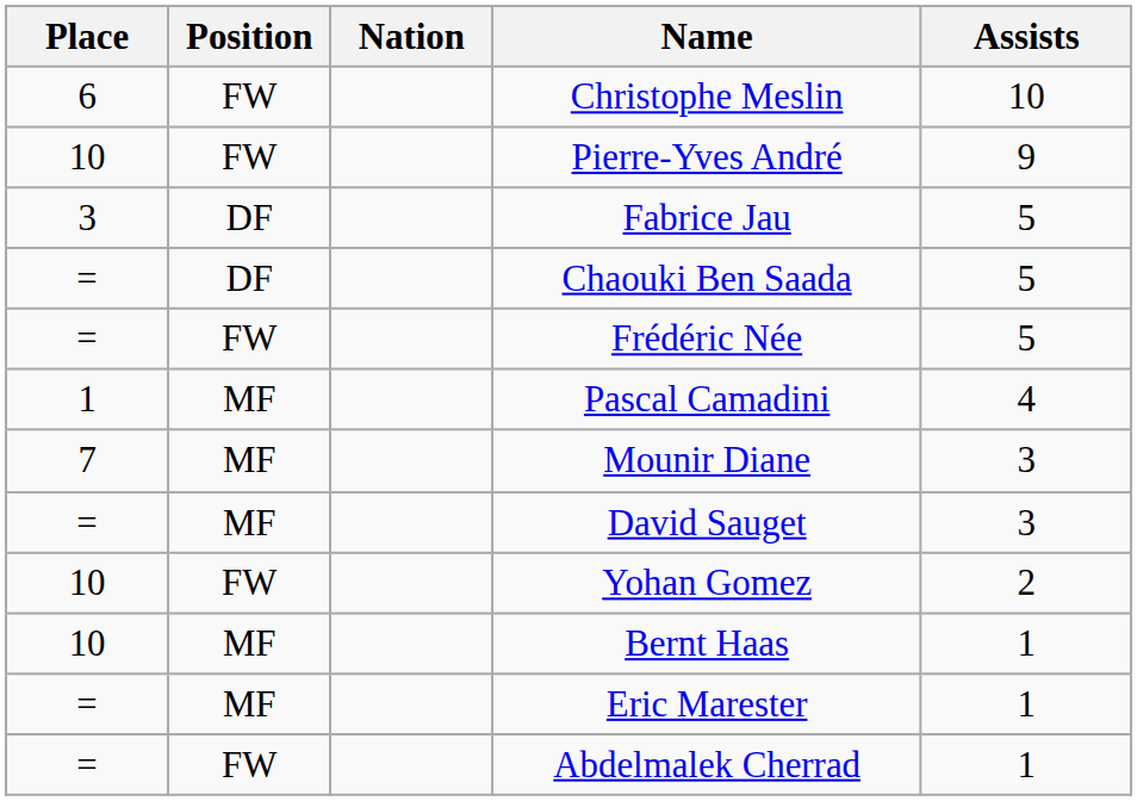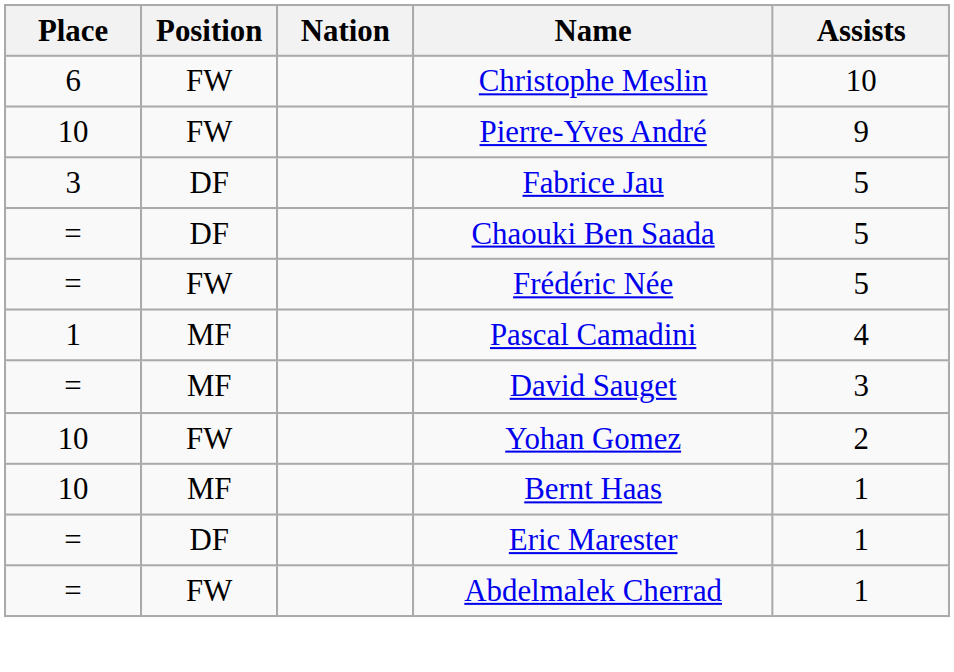- row: 7 | MF | Mounir Diane | 3
Eric Marester | Position: MF -> DF
